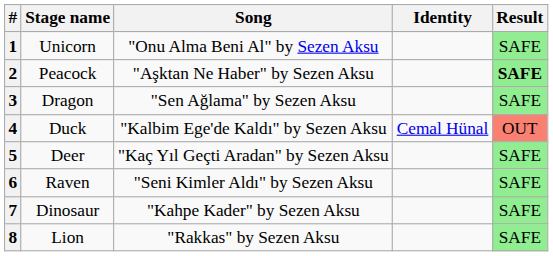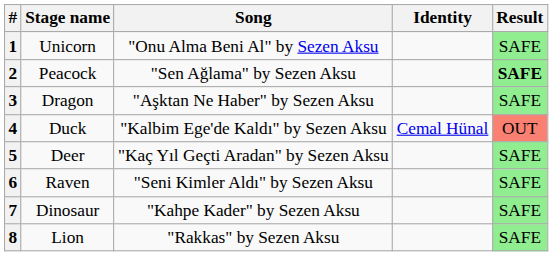2 | Song: "Aşktan Ne Haber" by Sezen Aksu -> "Sen Ağlama" by Sezen Aksu
3 | Song: "Sen Ağlama" by Sezen Aksu -> "Aşktan Ne Haber" by Sezen Aksu
